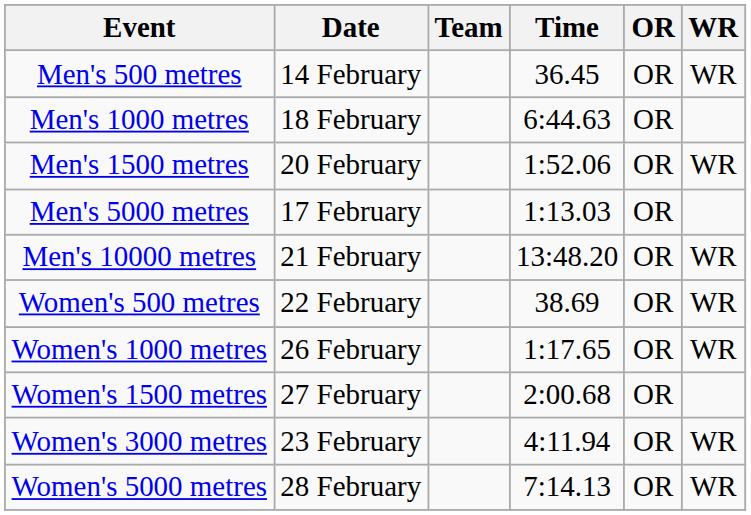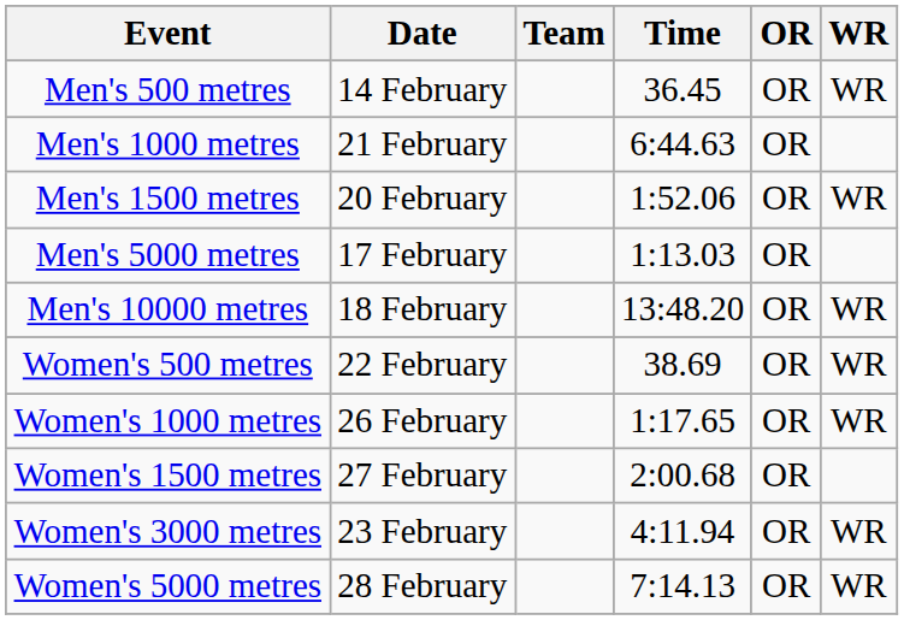Men's 1000 metres | Date: 18 February -> 21 February
Men's 10000 metres | Date: 21 February -> 18 February
